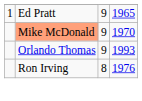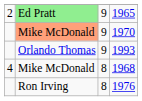1965 | column 1: 1 -> 2
1965 | column 2: no background -> lightgreen background
+ row: 4 | Mike McDonald | 8 | 1968
